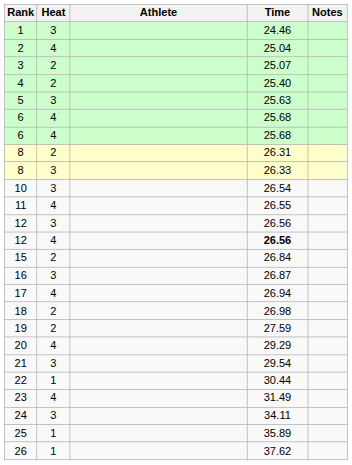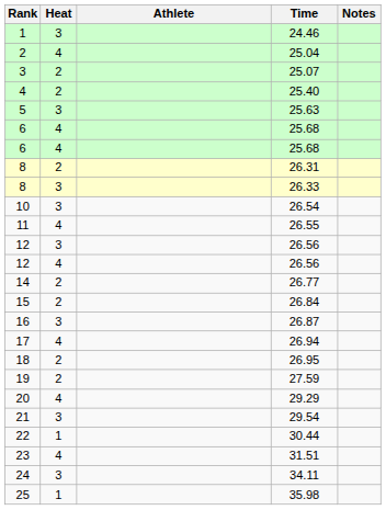12 / 4 | Time: bold -> normal
+ row: 14 | 2 | 26.77
18 | Time: 26.98 -> 26.95
23 | Time: 31.49 -> 31.51
25 | Time: 35.89 -> 35.98
- row: 26 | 1 | 37.62
